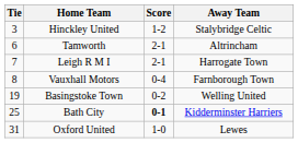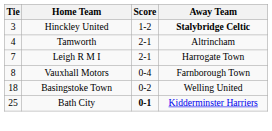Hinckley United | Away Team: normal -> bold
Tamworth | Tie: 6 -> 4
Basingstoke Town | Tie: 19 -> 18
- row: 31 | Oxford United | 1-0 | Lewes
